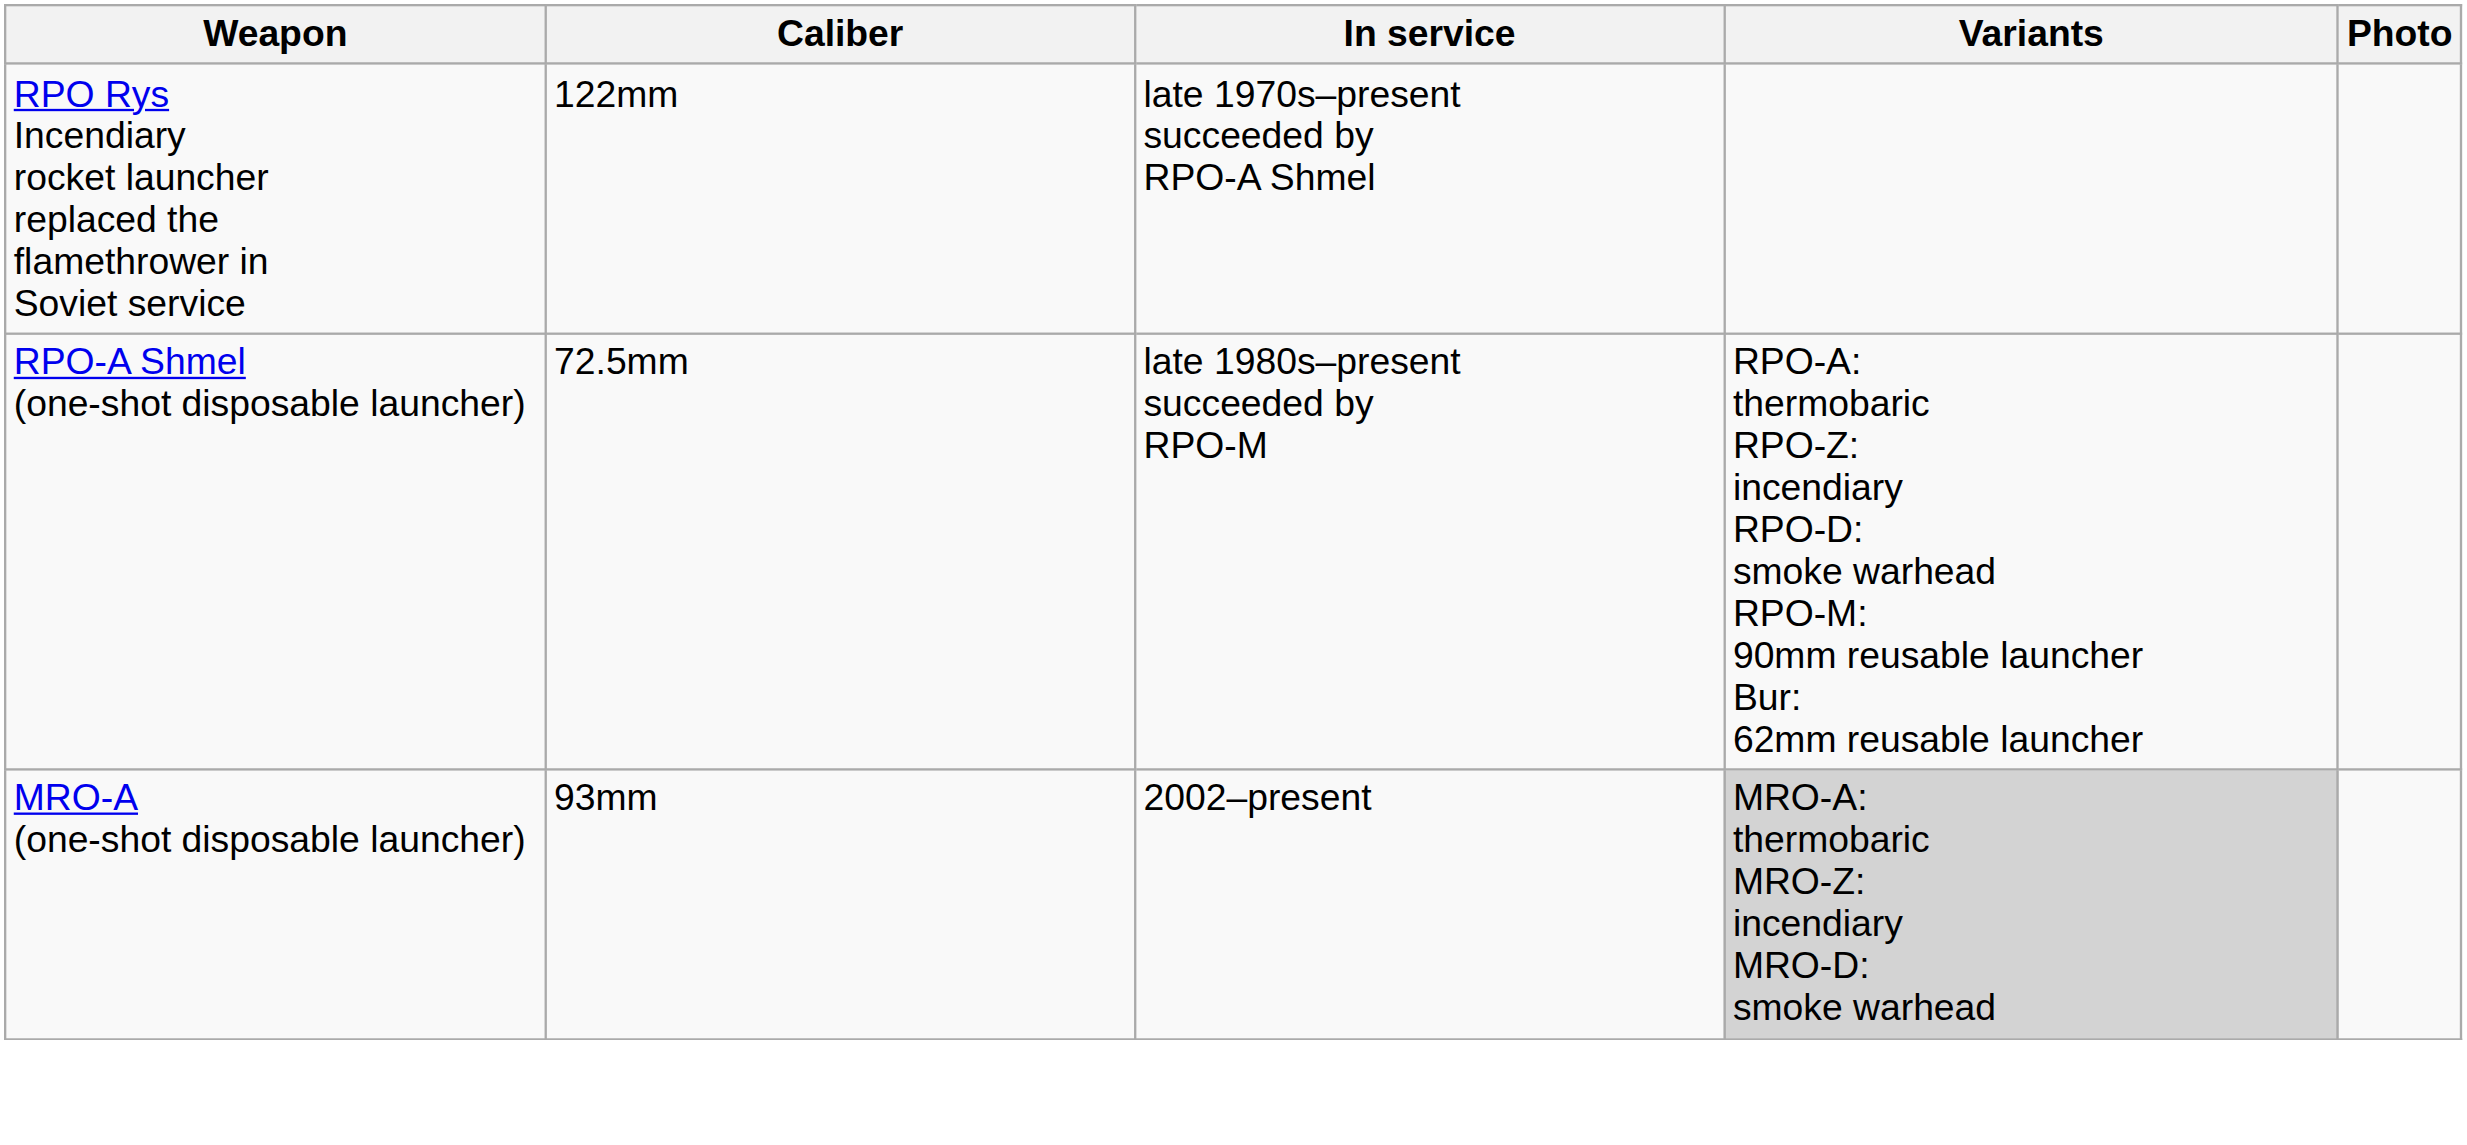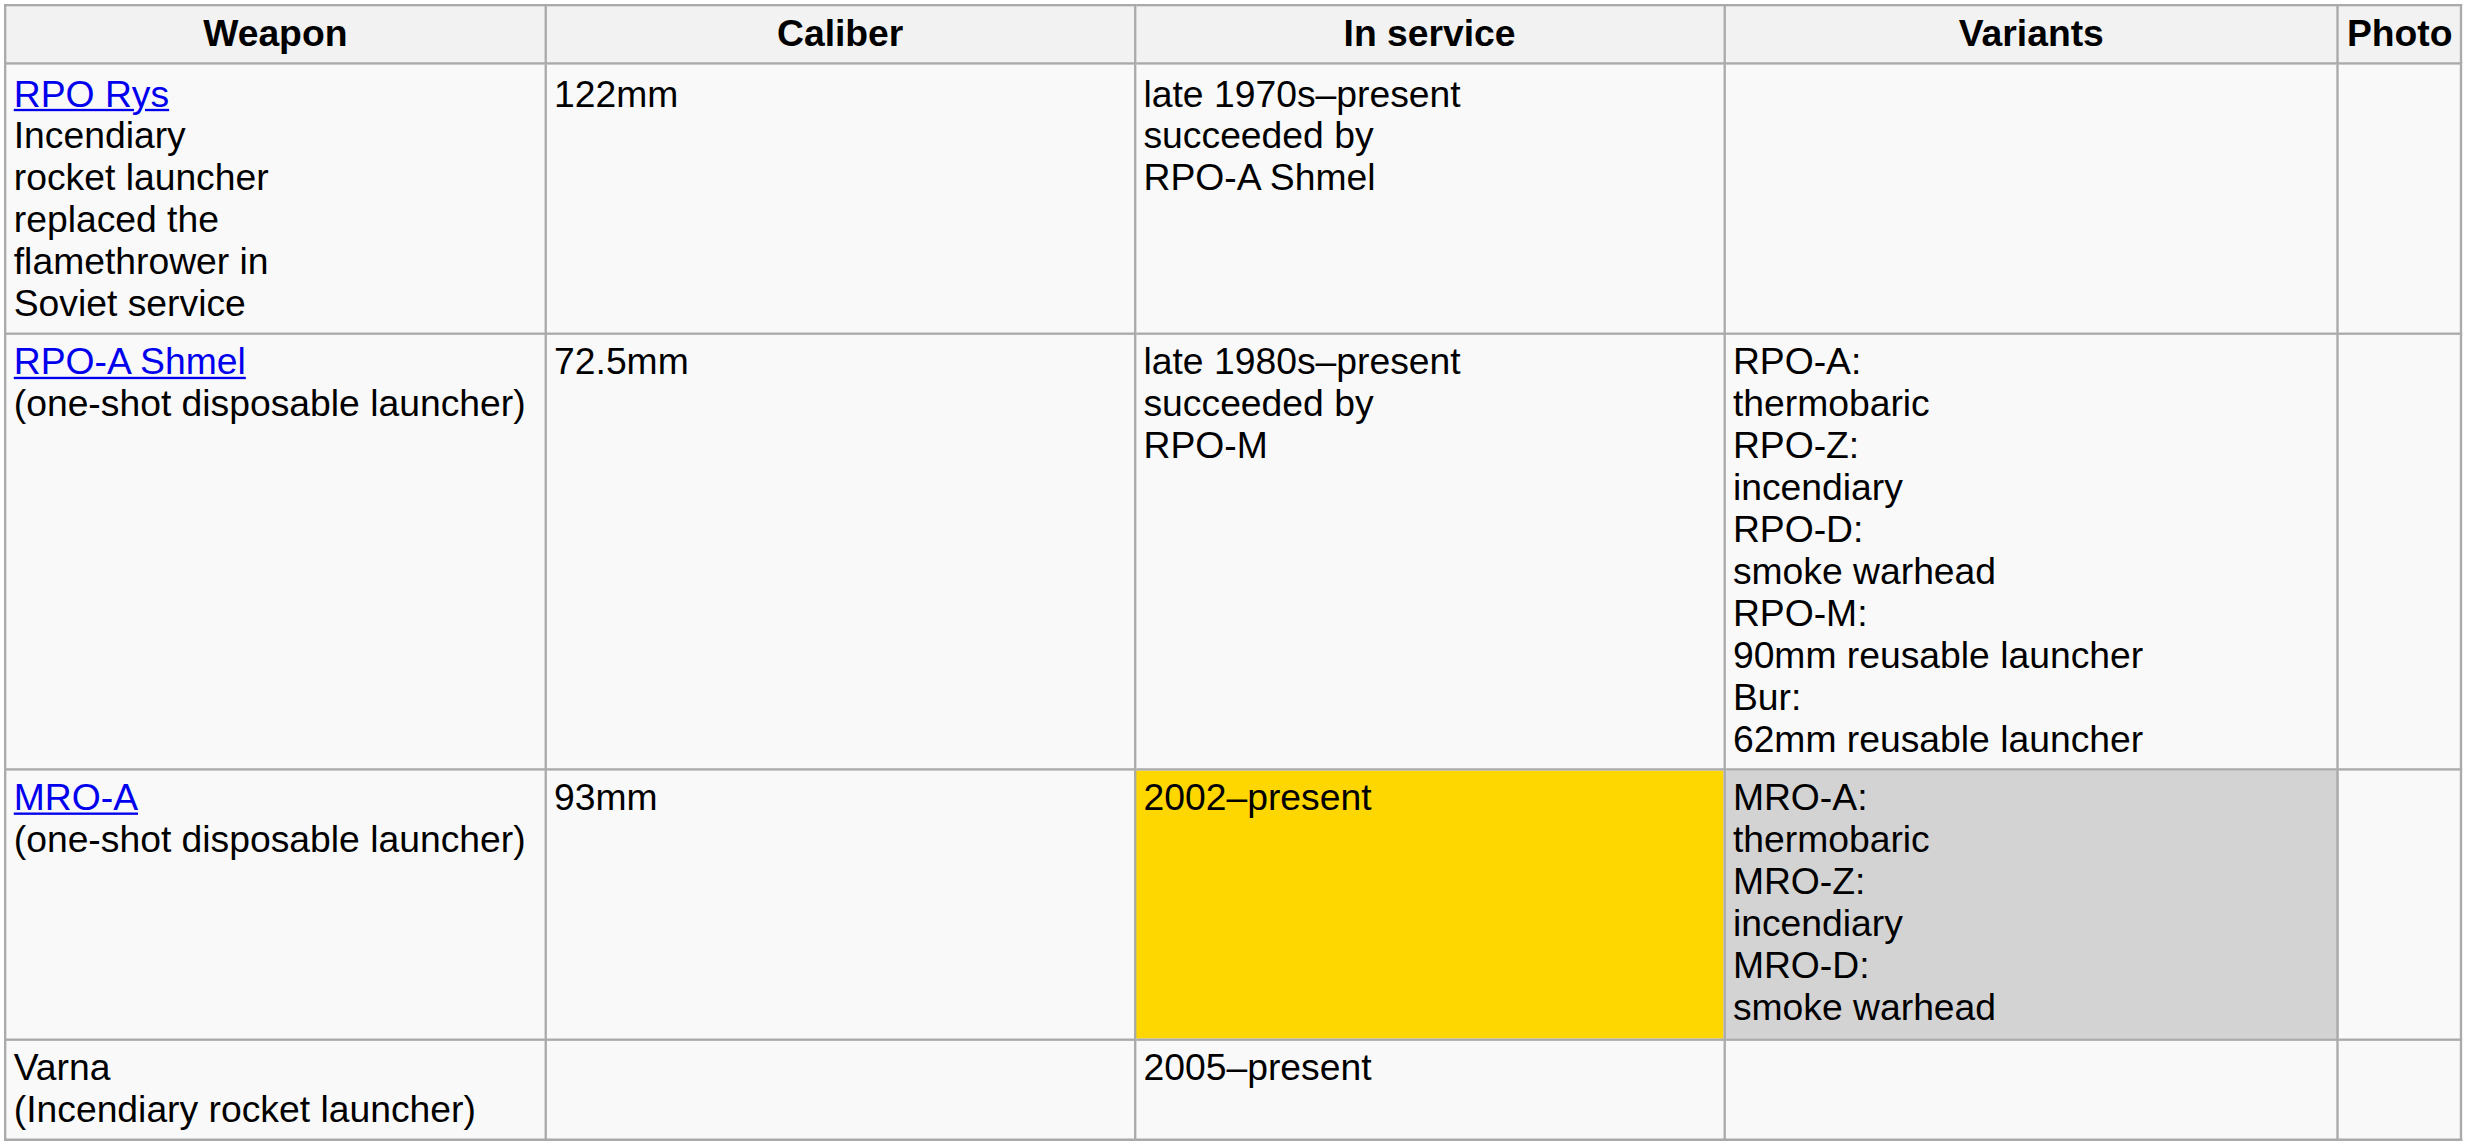MRO-A (one-shot disposable launcher) | In service: no background -> gold background
+ row: Varna (Incendiary rocket launcher) | 2005–present
